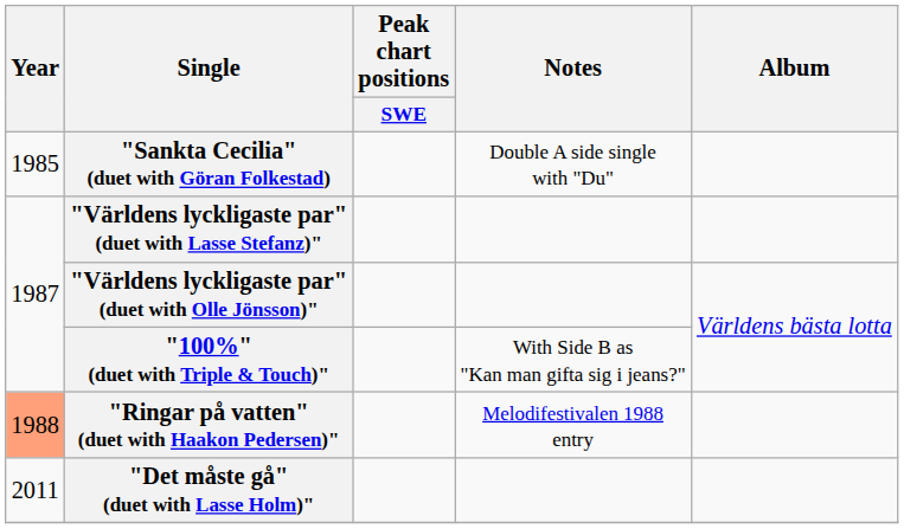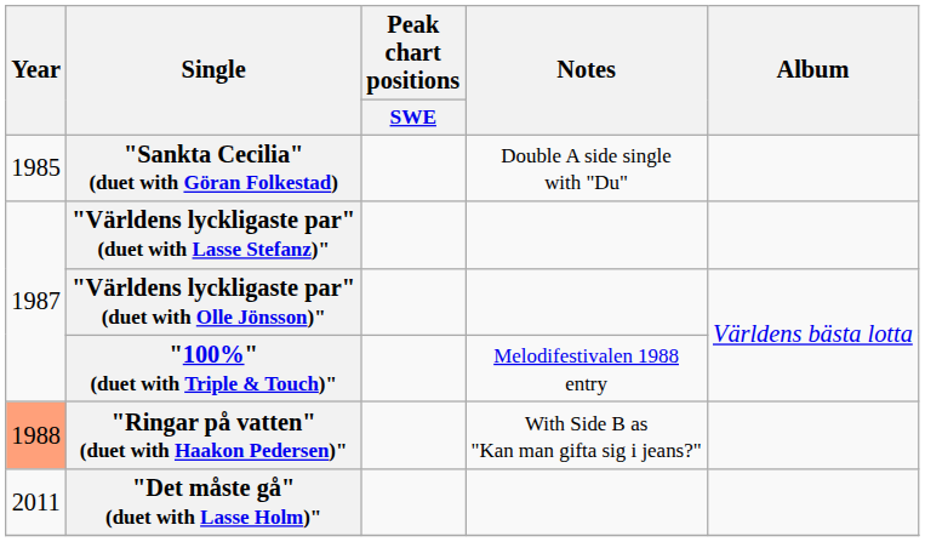"100%" (duet with Triple & Touch)" | Notes: With Side B as "Kan man gifta sig i jeans?" -> Melodifestivalen 1988 entry
"Ringar på vatten" (duet with Haakon Pedersen)" | Notes: Melodifestivalen 1988 entry -> With Side B as "Kan man gifta sig i jeans?"
